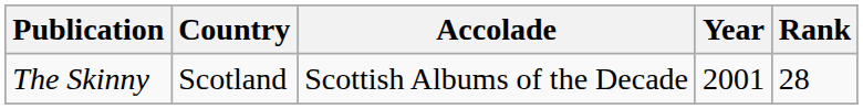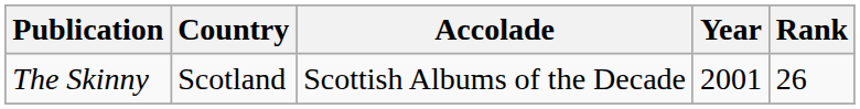The Skinny | Rank: 28 -> 26
